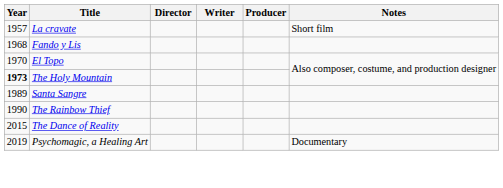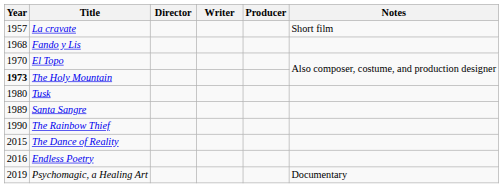+ row: 1980 | Tusk
+ row: 2016 | Endless Poetry
